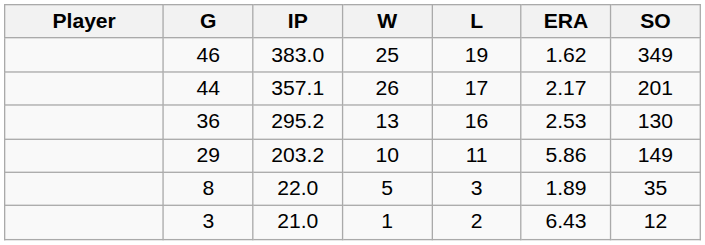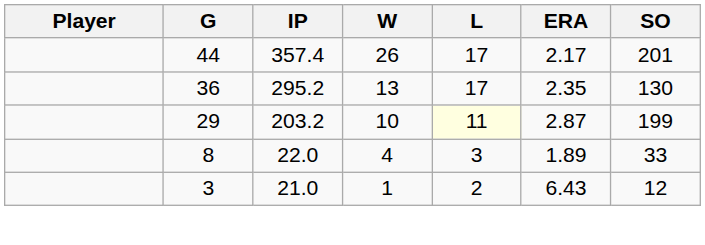- row: 46 | 383.0 | 25 | 19 | 1.62 | 349
44 | IP: 357.1 -> 357.4
36 | L: 16 -> 17
36 | ERA: 2.53 -> 2.35
29 | L: no background -> lightyellow background
29 | ERA: 5.86 -> 2.87
29 | SO: 149 -> 199
8 | W: 5 -> 4
8 | SO: 35 -> 33
